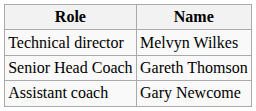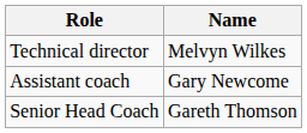rows swapped: Senior Head Coach <-> Assistant coach
